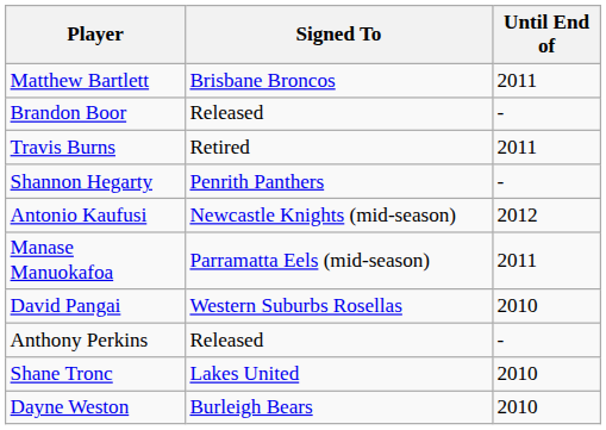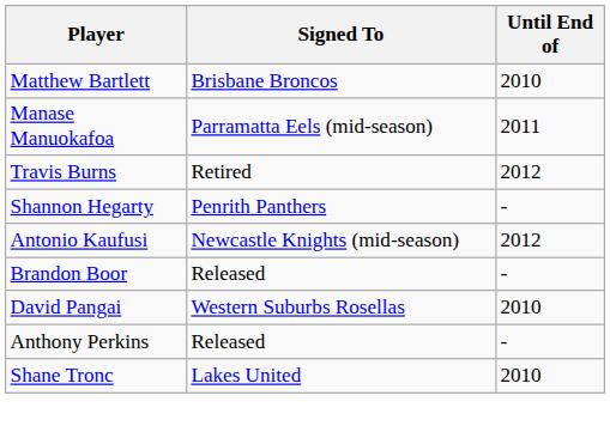Matthew Bartlett | Until End of: 2011 -> 2010
rows swapped: Brandon Boor <-> Manase Manuokafoa
Travis Burns | Until End of: 2011 -> 2012
- row: Dayne Weston | Burleigh Bears | 2010
